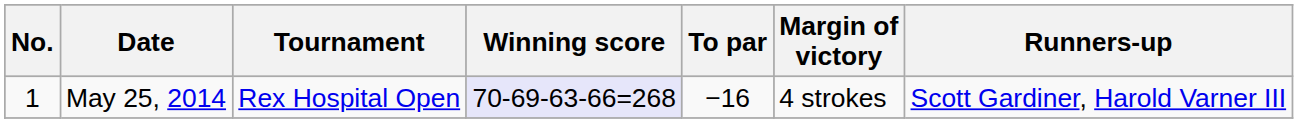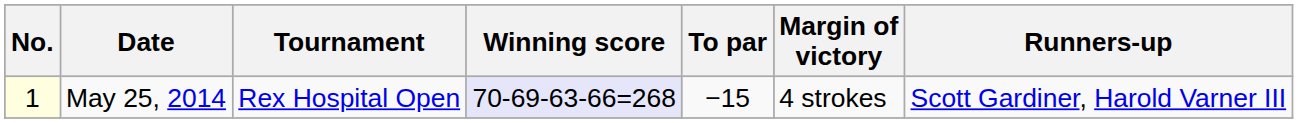May 25, 2014 | No.: no background -> lightyellow background
May 25, 2014 | To par: −16 -> −15
